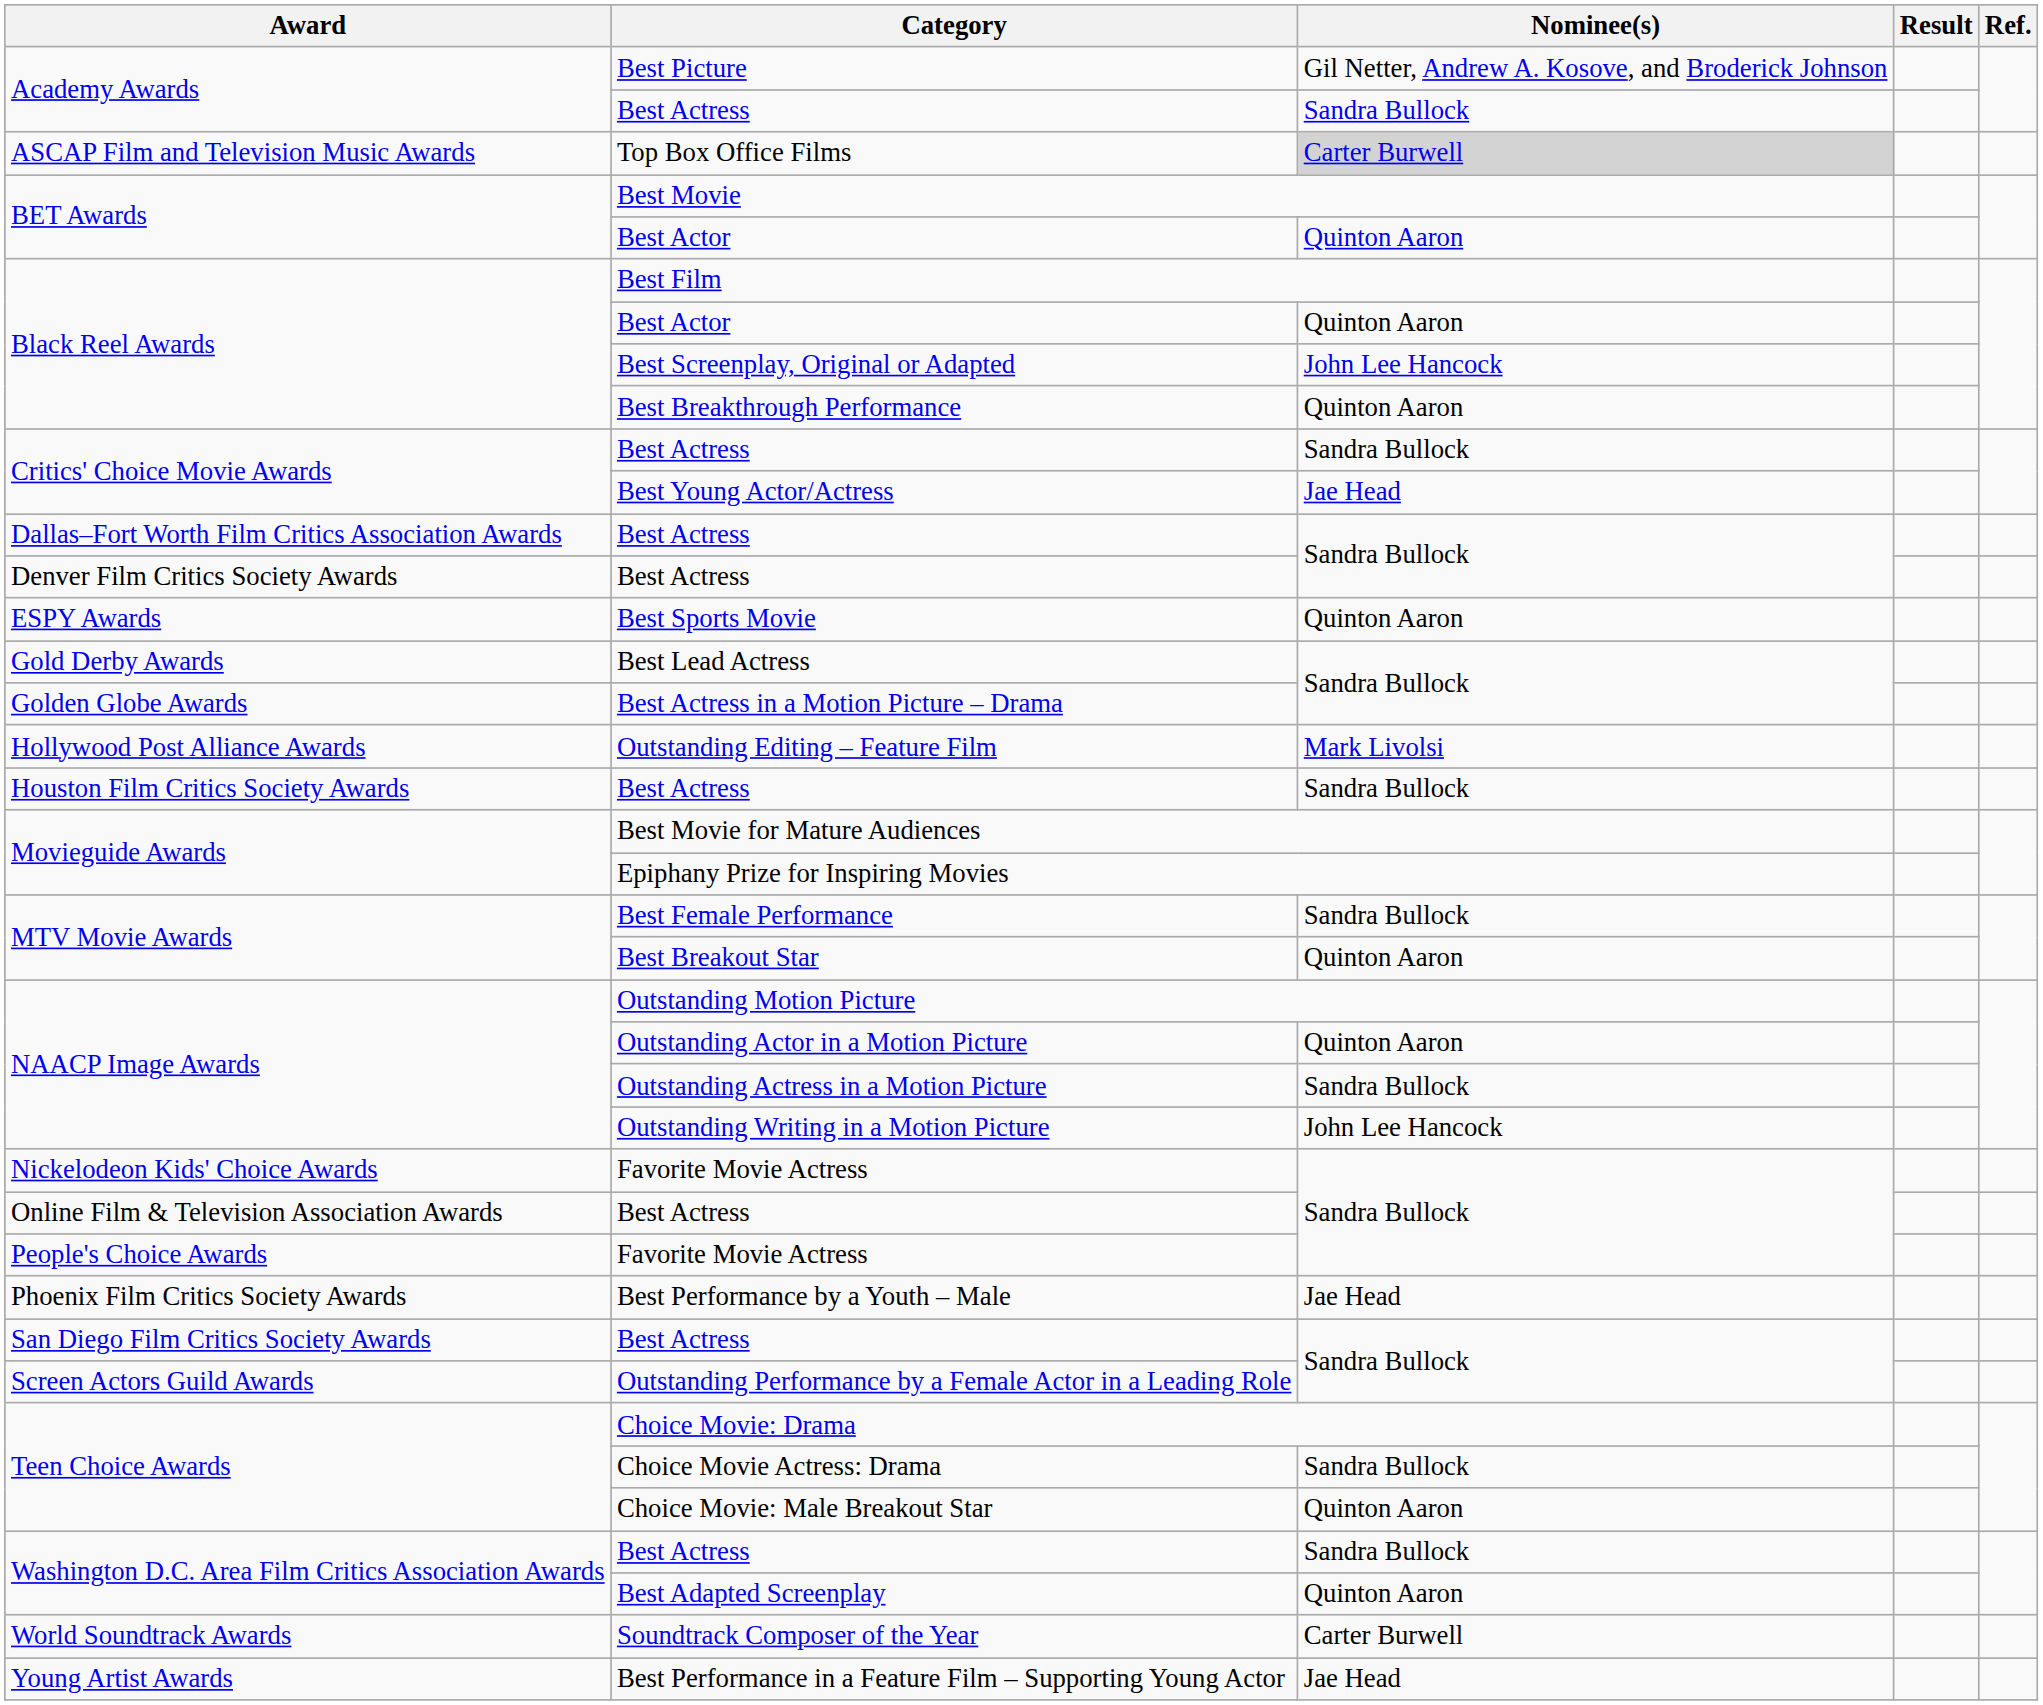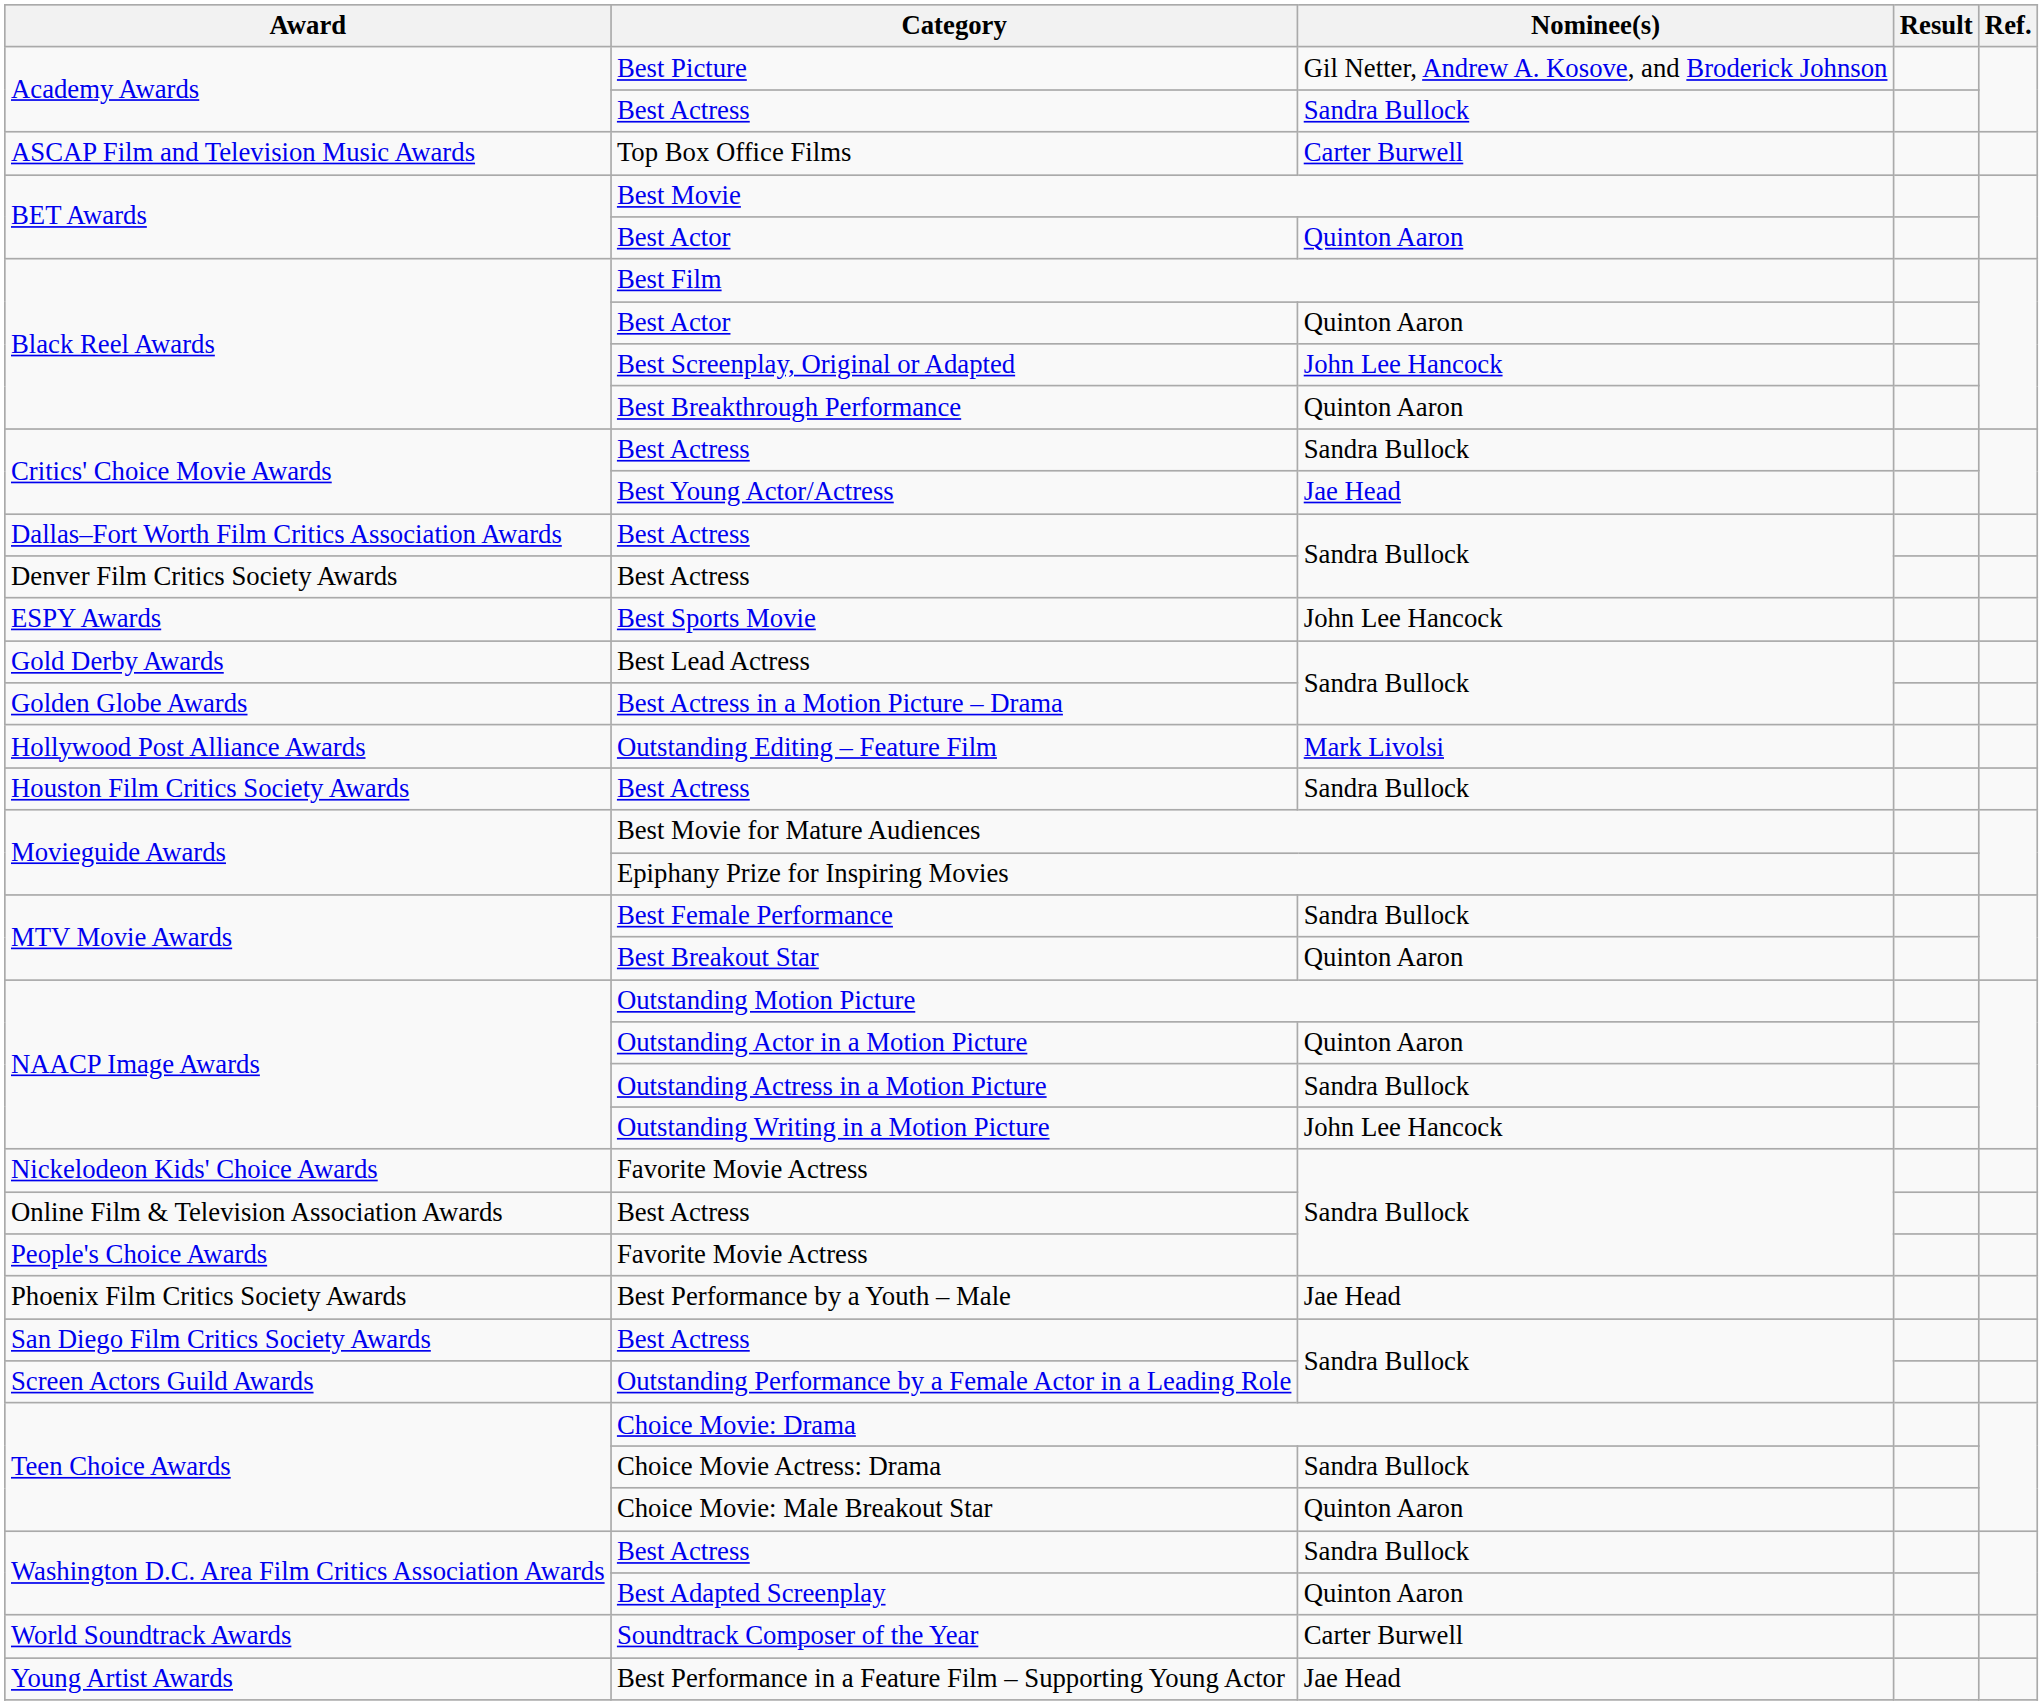Top Box Office Films | Nominee(s): lightgrey background -> no background
Best Sports Movie | Nominee(s): Quinton Aaron -> John Lee Hancock
